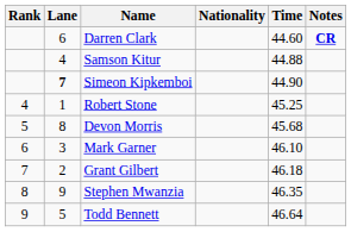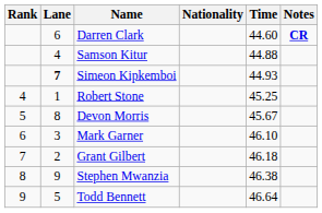Simeon Kipkemboi | Time: 44.90 -> 44.93
Devon Morris | Time: 45.68 -> 45.67
Stephen Mwanzia | Time: 46.35 -> 46.38
